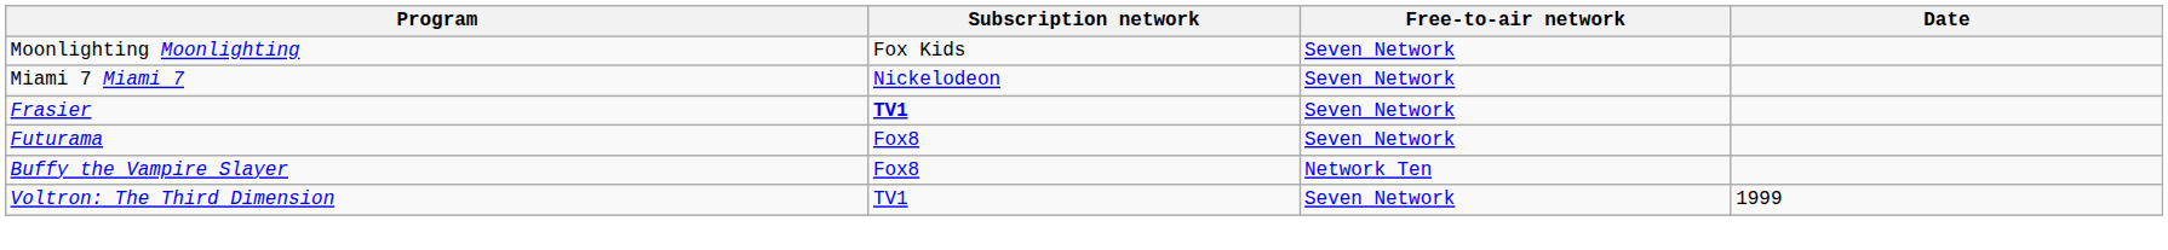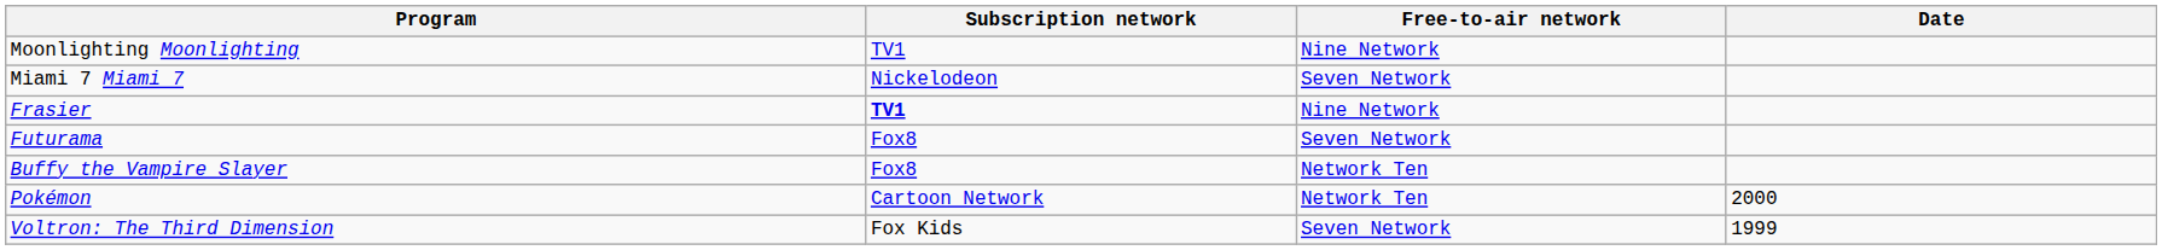Moonlighting Moonlighting | Subscription network: Fox Kids -> TV1
Moonlighting Moonlighting | Free-to-air network: Seven Network -> Nine Network
Frasier | Free-to-air network: Seven Network -> Nine Network
+ row: Pokémon | Cartoon Network | Network Ten | 2000
Voltron: The Third Dimension | Subscription network: TV1 -> Fox Kids
